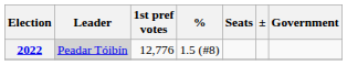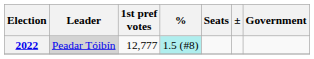2022 | 1st pref votes: 12,776 -> 12,777
2022 | %: no background -> paleturquoise background
